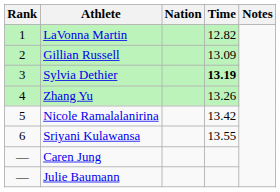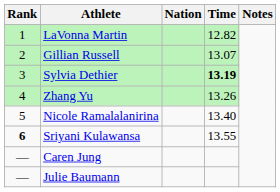Gillian Russell | Time: 13.09 -> 13.07
Nicole Ramalalanirina | Time: 13.42 -> 13.40
Sriyani Kulawansa | Rank: normal -> bold
